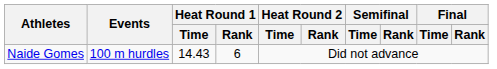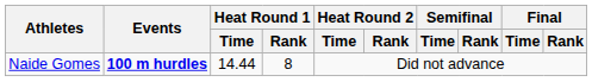Naide Gomes | Events: normal -> bold
Naide Gomes | Heat Round 1 / Time: 14.43 -> 14.44
Naide Gomes | Heat Round 1 / Rank: 6 -> 8
